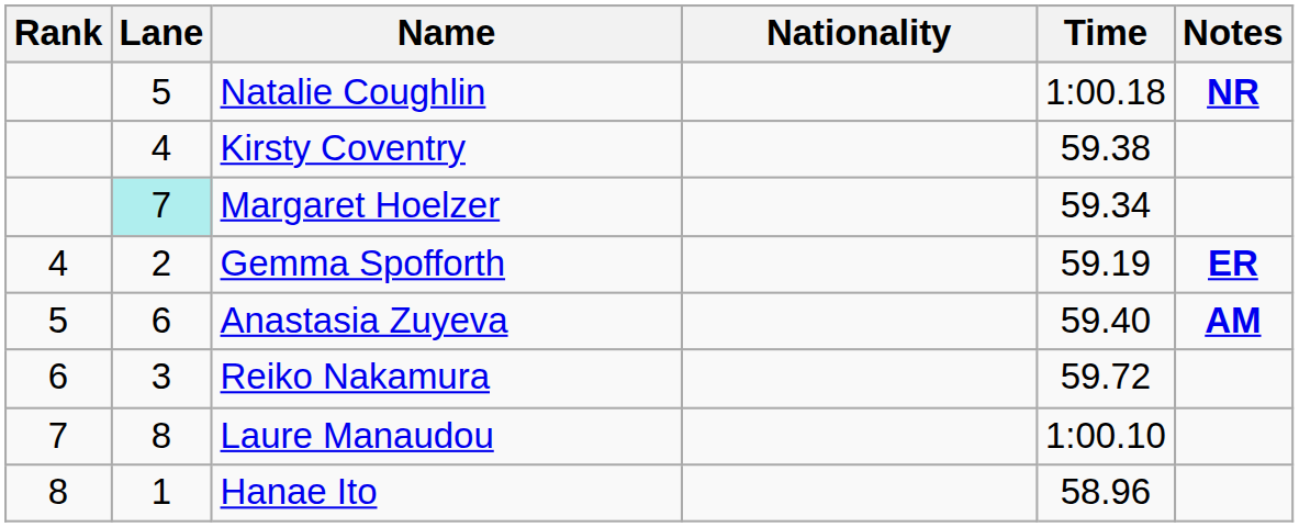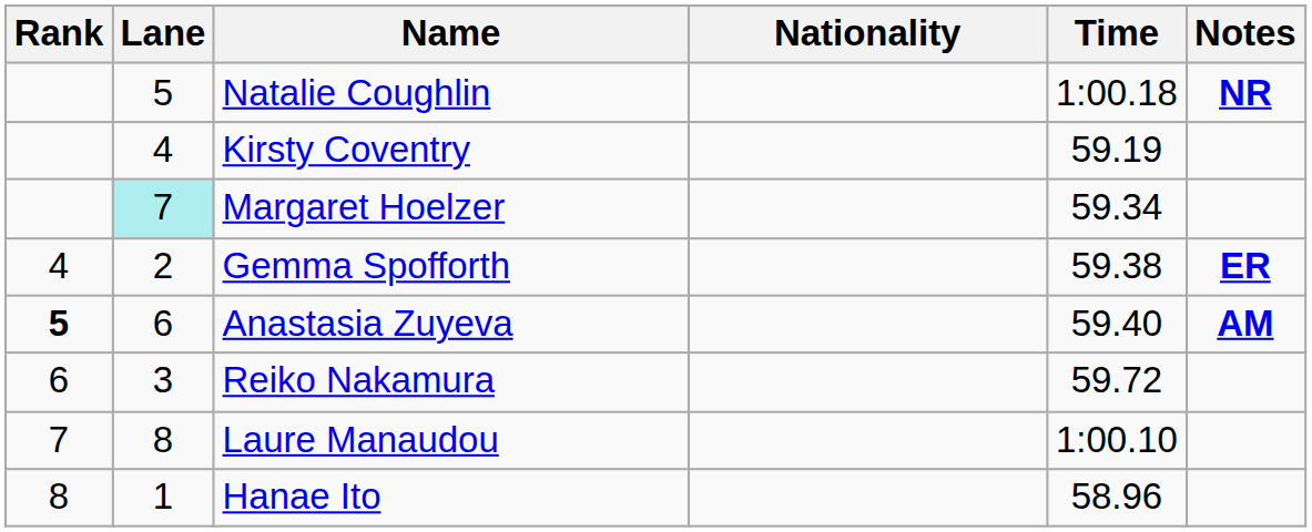Kirsty Coventry | Time: 59.38 -> 59.19
Gemma Spofforth | Time: 59.19 -> 59.38
Anastasia Zuyeva | Rank: normal -> bold
